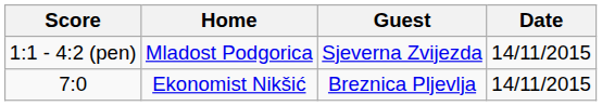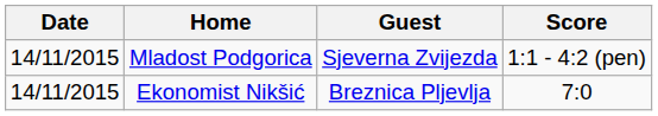columns swapped: Date <-> Score
